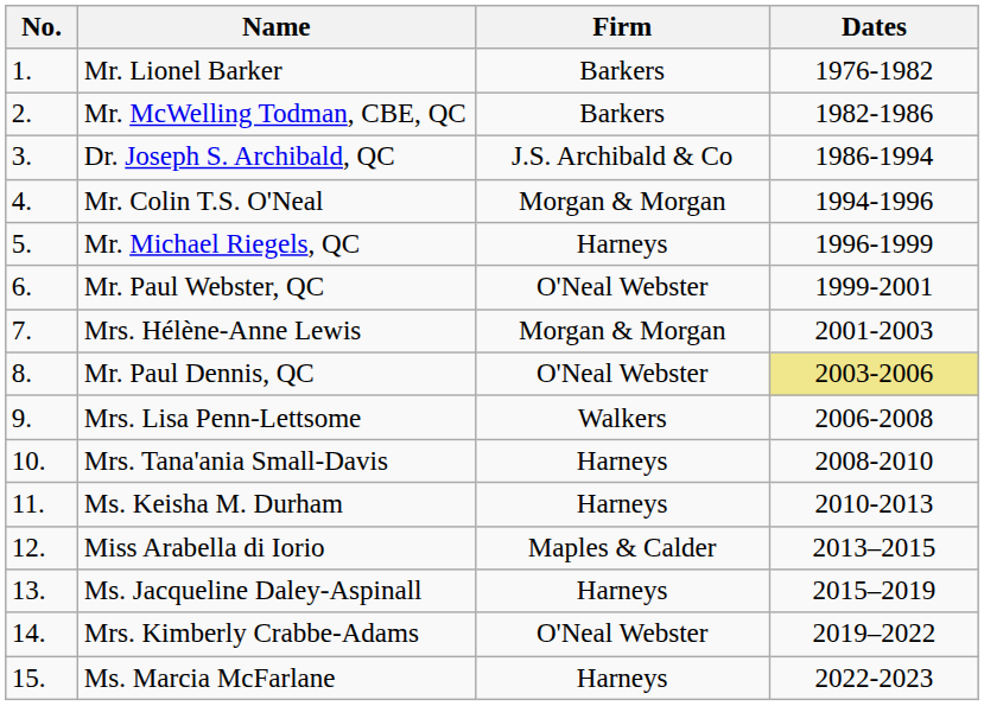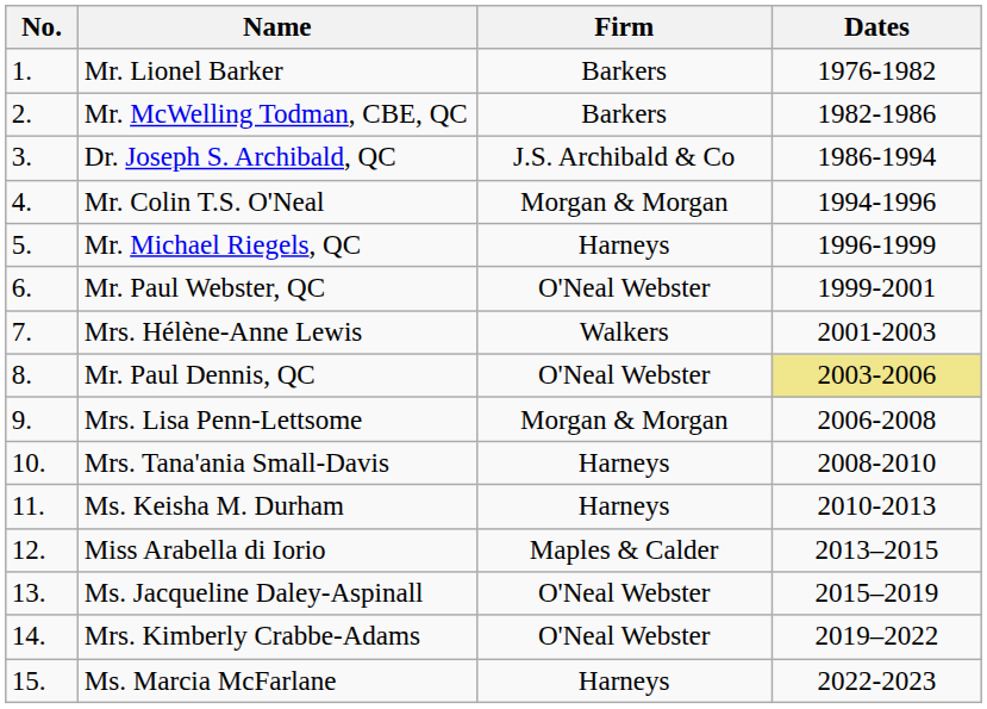Mrs. Hélène-Anne Lewis | Firm: Morgan & Morgan -> Walkers
Mrs. Lisa Penn-Lettsome | Firm: Walkers -> Morgan & Morgan
Ms. Jacqueline Daley-Aspinall | Firm: Harneys -> O'Neal Webster
